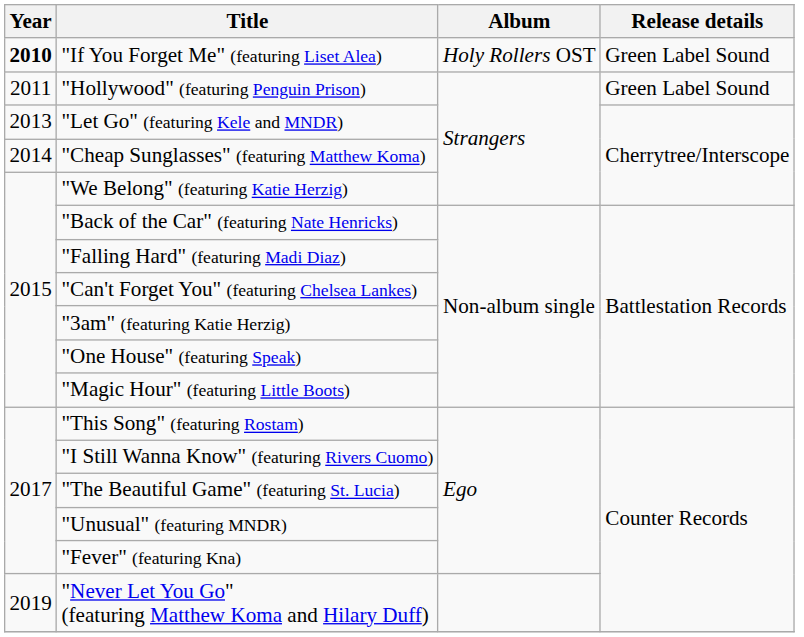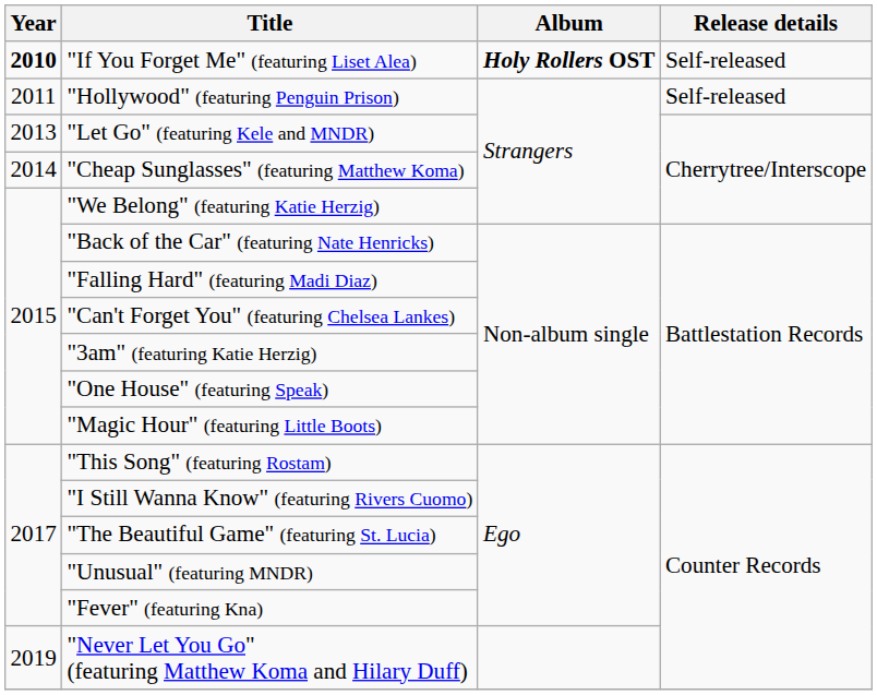"If You Forget Me" (featuring Liset Alea) | Album: normal -> bold
"If You Forget Me" (featuring Liset Alea) | Release details: Green Label Sound -> Self-released
"Hollywood" (featuring Penguin Prison) | Release details: Green Label Sound -> Self-released
